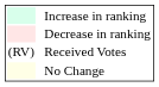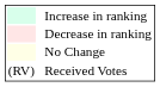rows swapped: No Change <-> Received Votes
